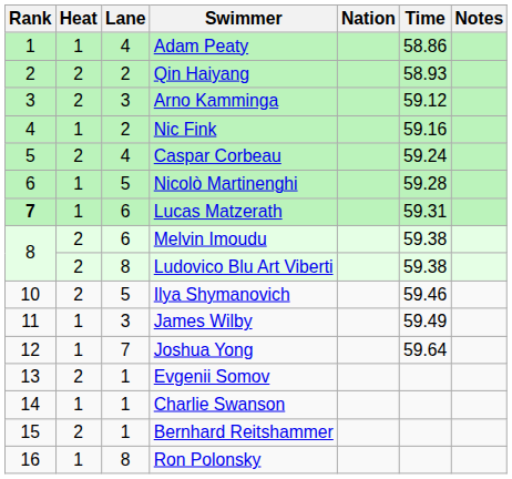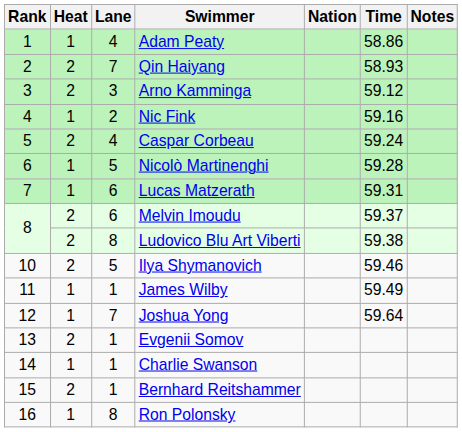Qin Haiyang | Lane: 2 -> 7
Lucas Matzerath | Rank: bold -> normal
Melvin Imoudu | Time: 59.38 -> 59.37
James Wilby | Lane: 3 -> 1
